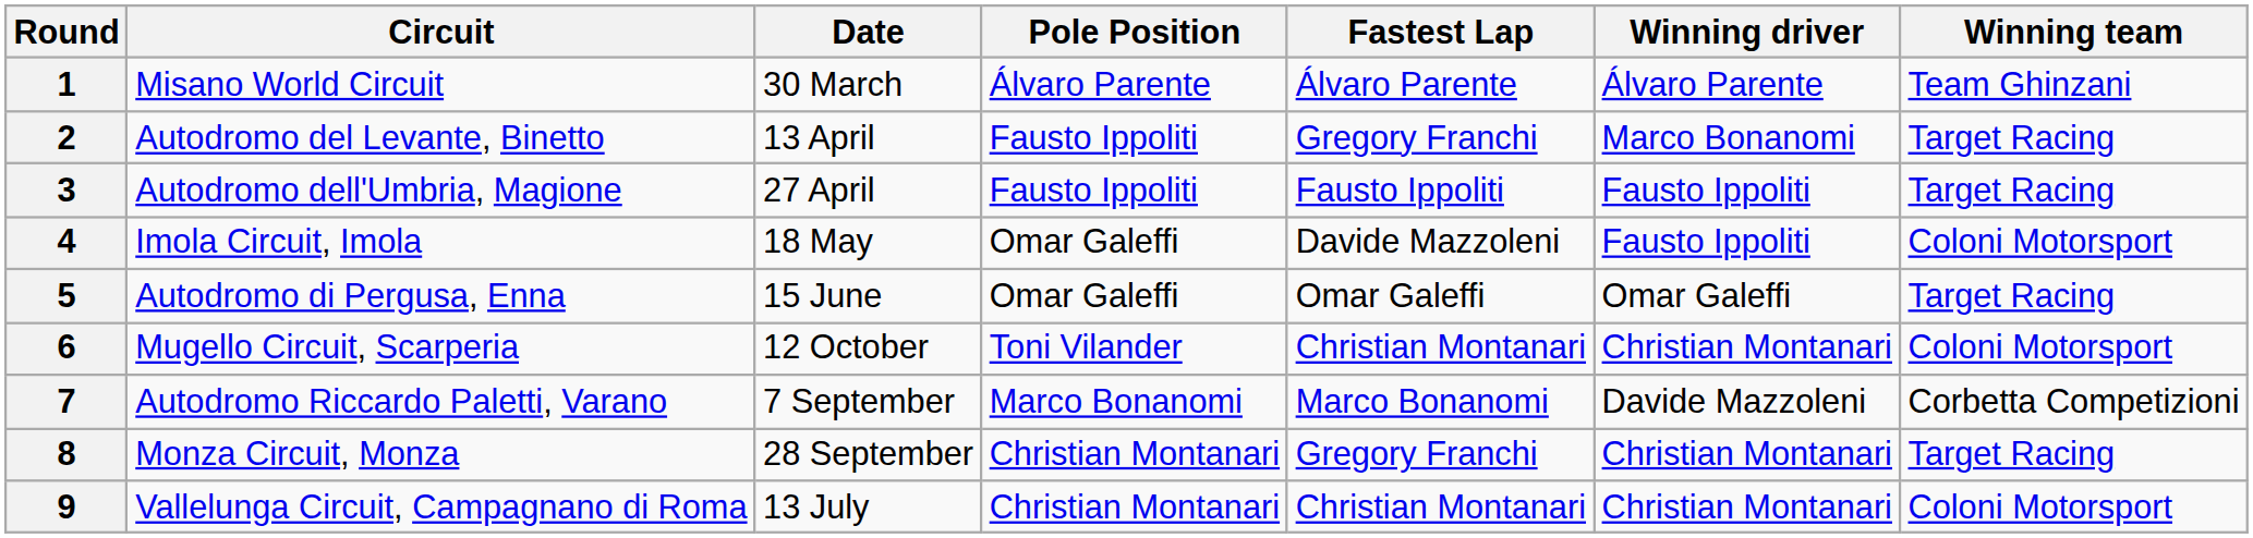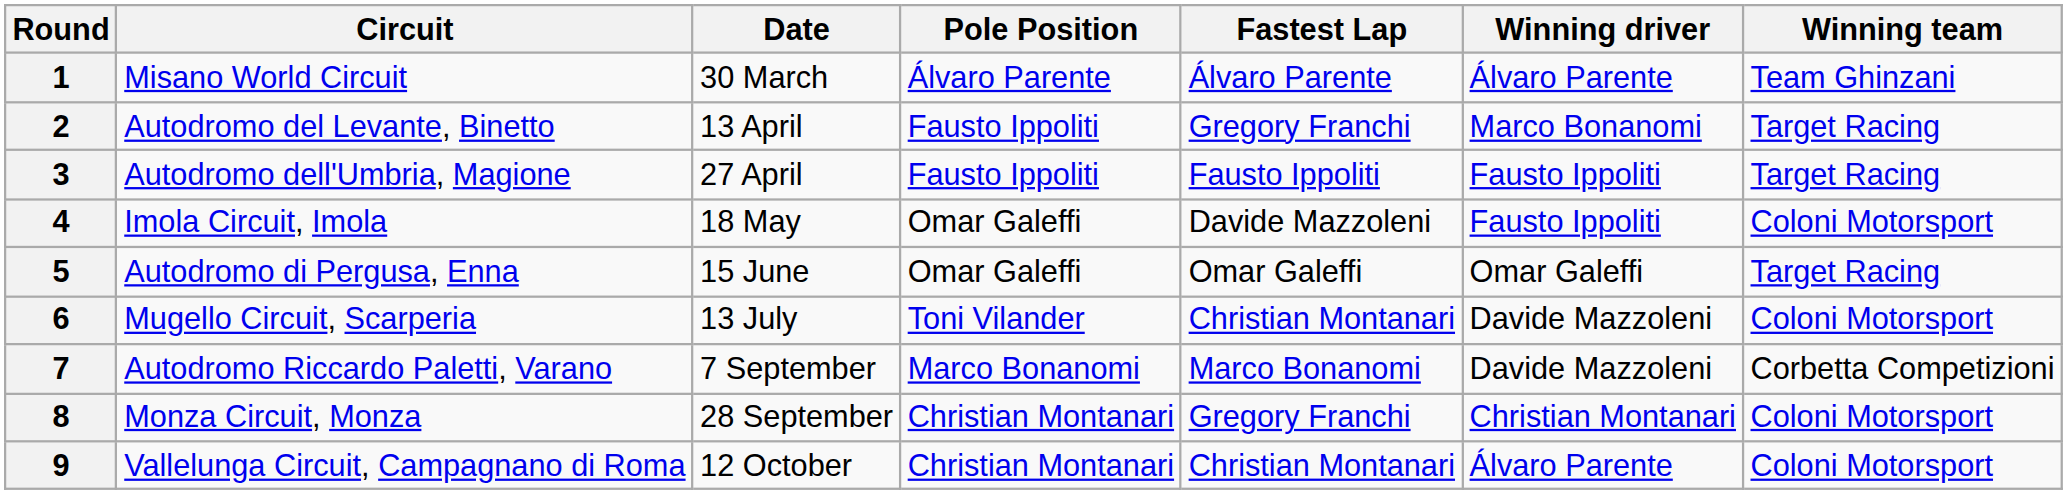6 | Date: 12 October -> 13 July
6 | Winning driver: Christian Montanari -> Davide Mazzoleni
8 | Winning team: Target Racing -> Coloni Motorsport
9 | Date: 13 July -> 12 October
9 | Winning driver: Christian Montanari -> Álvaro Parente
